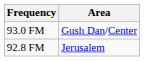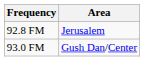rows swapped: 93.0 FM <-> 92.8 FM
